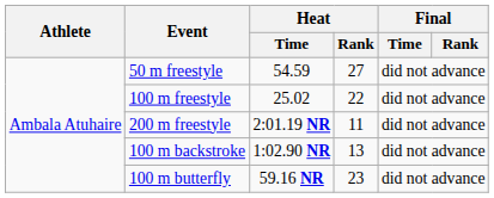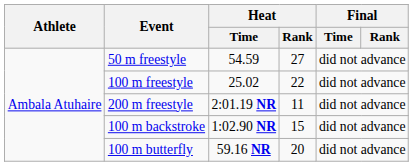100 m backstroke | Heat / Rank: 13 -> 15
100 m butterfly | Heat / Rank: 23 -> 20
